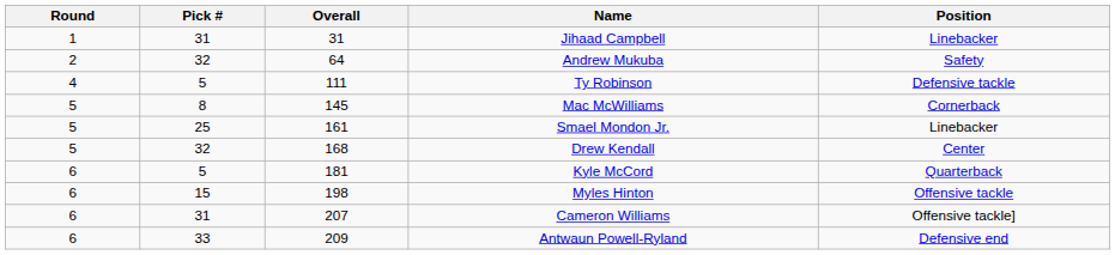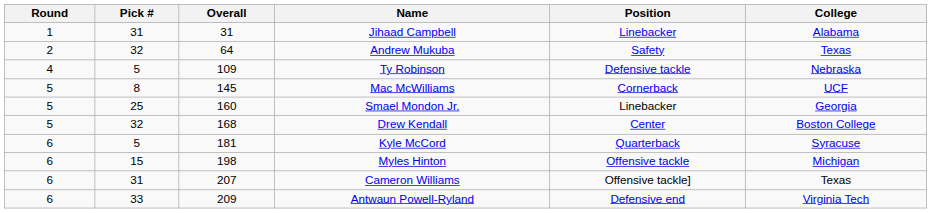+ column: College | Alabama | Texas | Nebraska | UCF | Georgia | Boston College | Syracuse | Michigan | Texas | Virginia Tech
Ty Robinson | Overall: 111 -> 109
Smael Mondon Jr. | Overall: 161 -> 160
